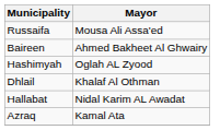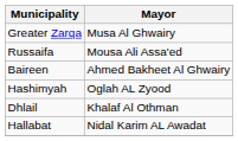+ row: Greater Zarqa | Musa Al Ghwairy
- row: Azraq | Kamal Ata
